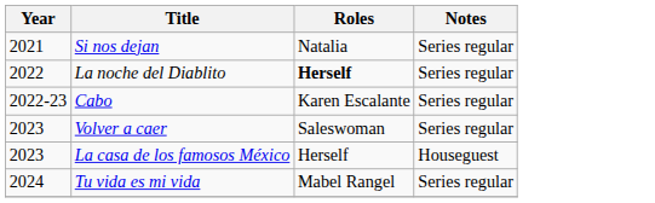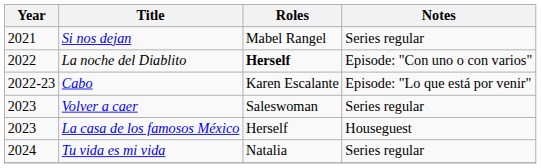Si nos dejan | Roles: Natalia -> Mabel Rangel
La noche del Diablito | Notes: Series regular -> Episode: "Con uno o con varios"
Cabo | Notes: Series regular -> Episode: "Lo que está por venir"
Tu vida es mi vida | Roles: Mabel Rangel -> Natalia
